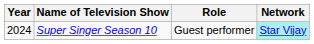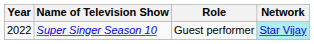Super Singer Season 10 | Year: 2024 -> 2022
